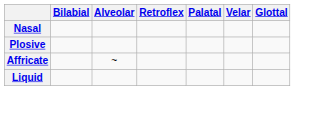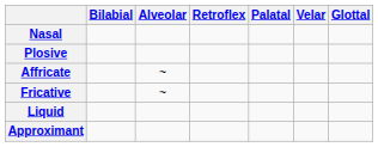+ row: Fricative | ~
+ row: Approximant
